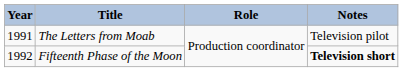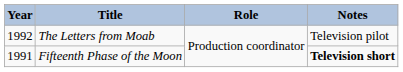The Letters from Moab | Year: 1991 -> 1992
Fifteenth Phase of the Moon | Year: 1992 -> 1991
